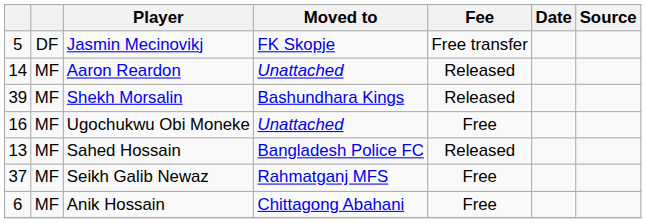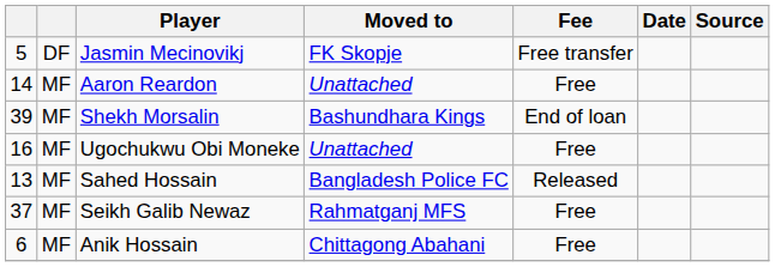Aaron Reardon | Fee: Released -> Free
Shekh Morsalin | Fee: Released -> End of loan
